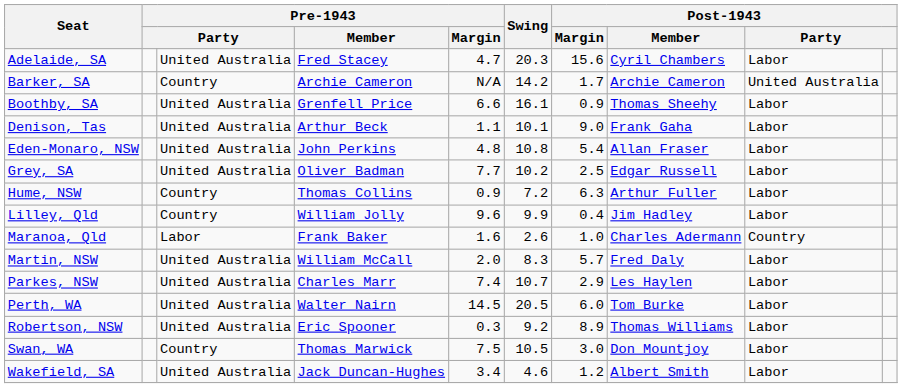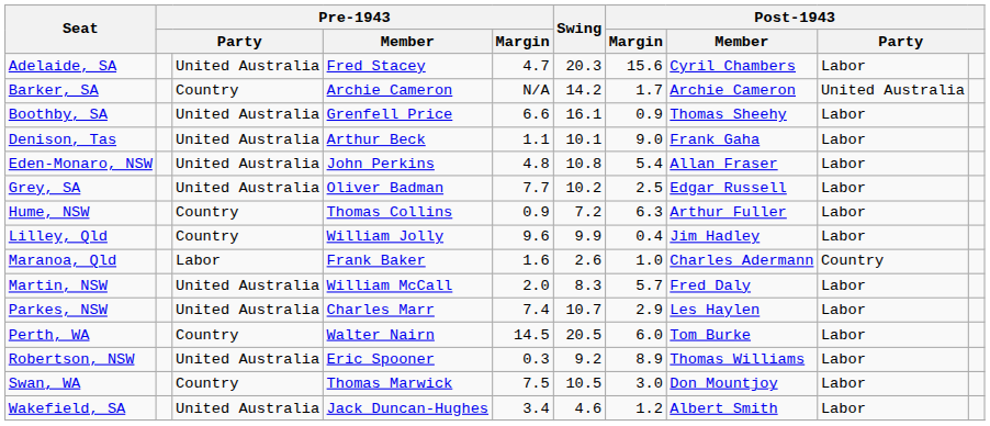Perth, WA | column 3: United Australia -> Country
